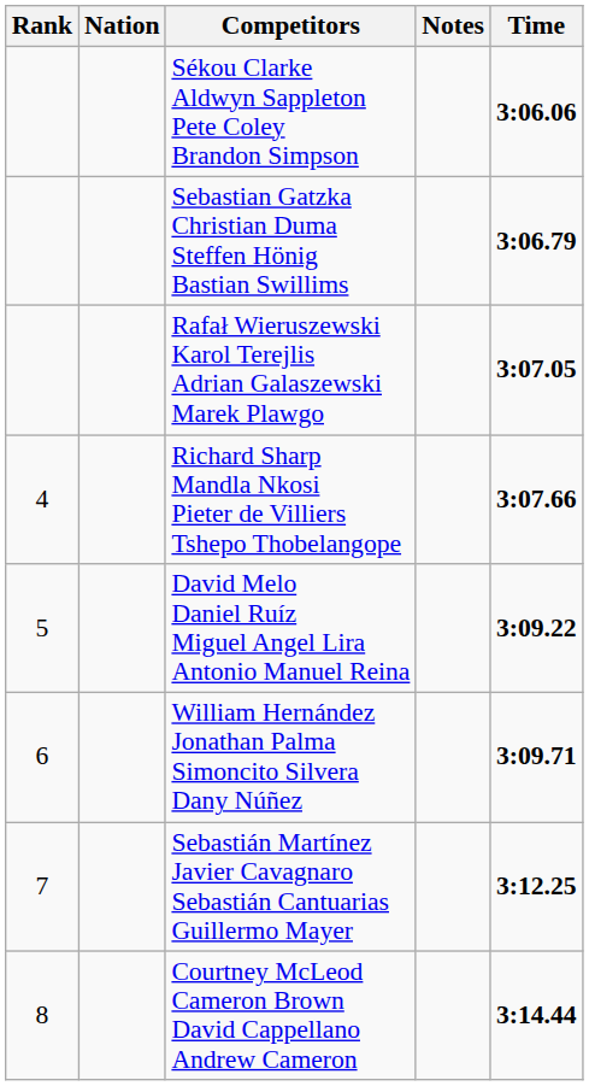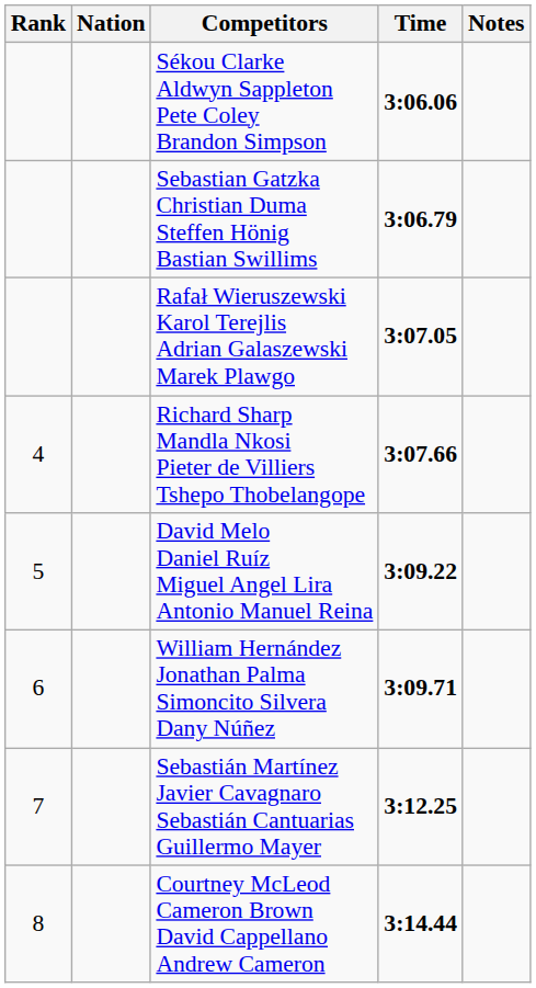columns swapped: Time <-> Notes
